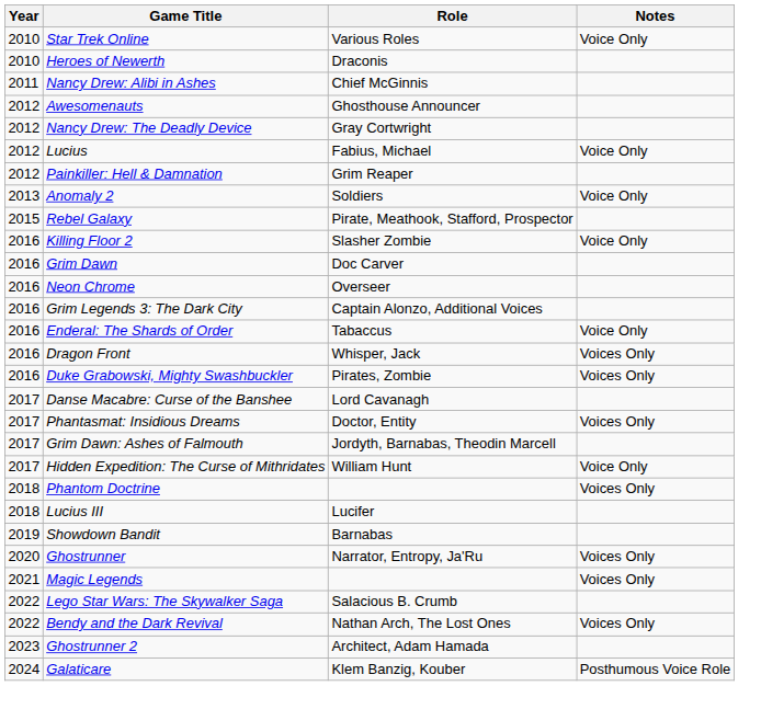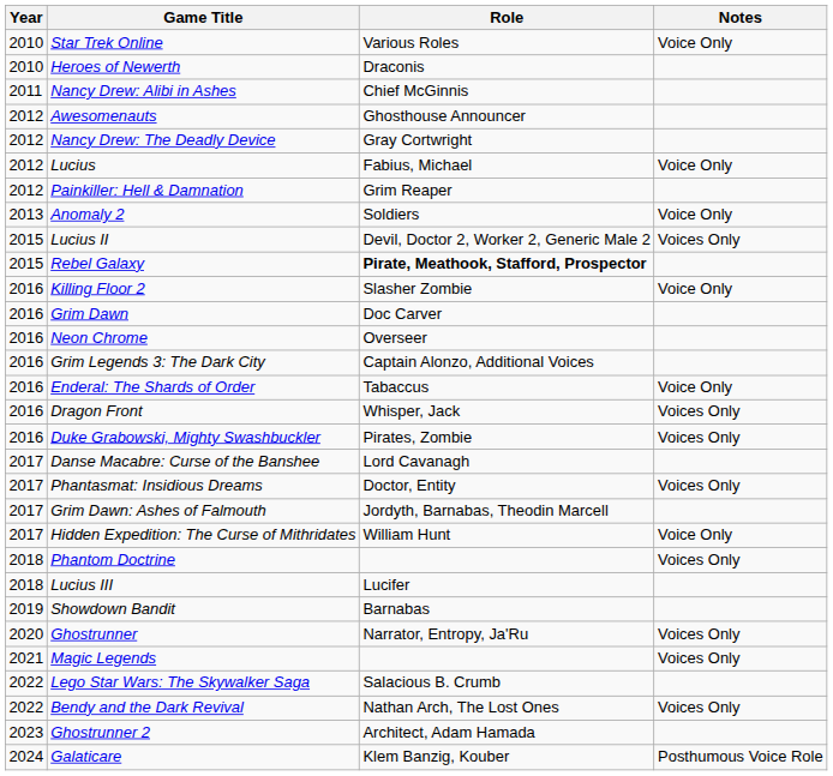+ row: 2015 | Lucius II | Devil, Doctor 2, Worker 2, Generic Male 2 | Voices Only
Rebel Galaxy | Role: normal -> bold
